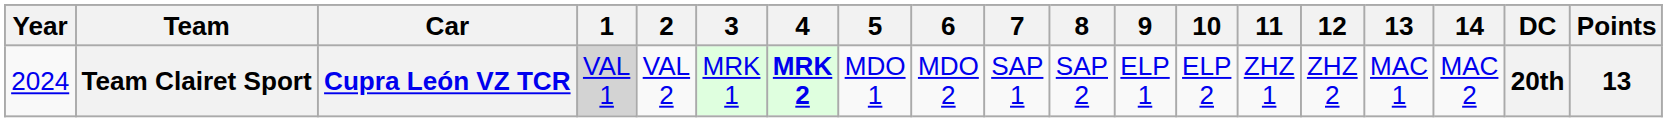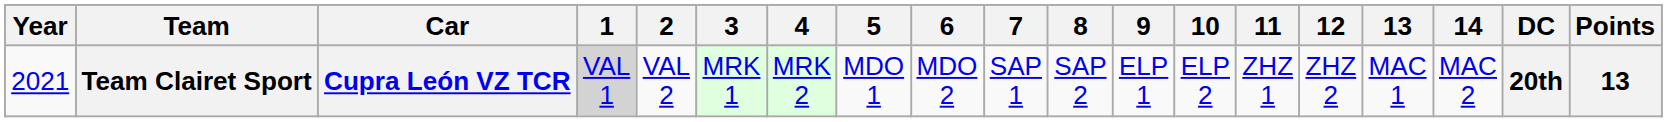Team Clairet Sport | Year: 2024 -> 2021
Team Clairet Sport | 4: bold -> normal
